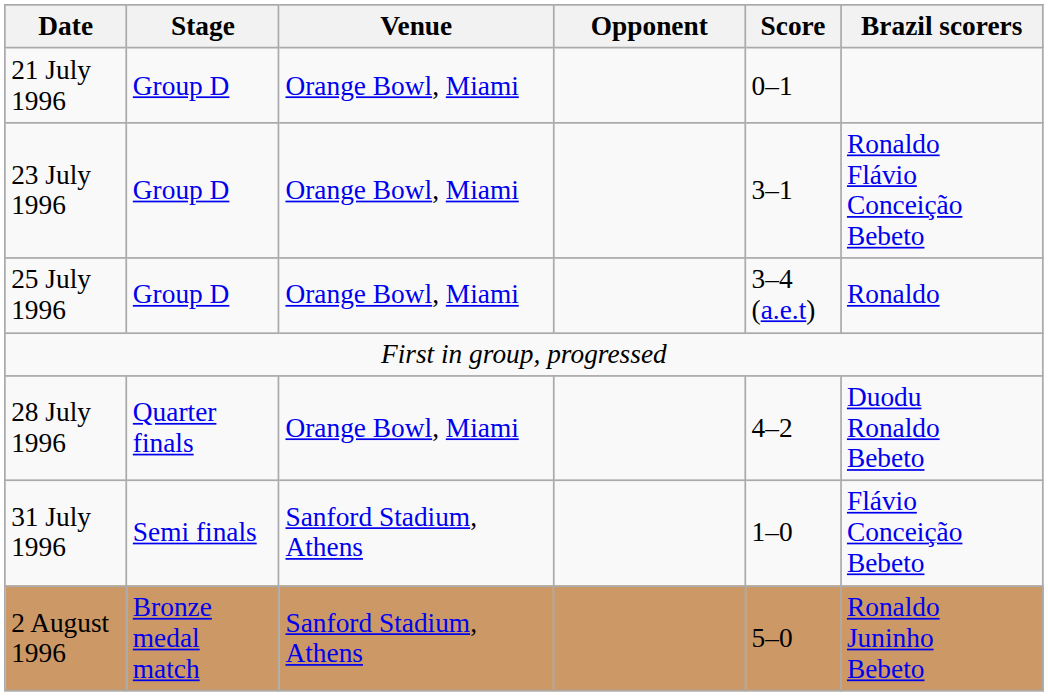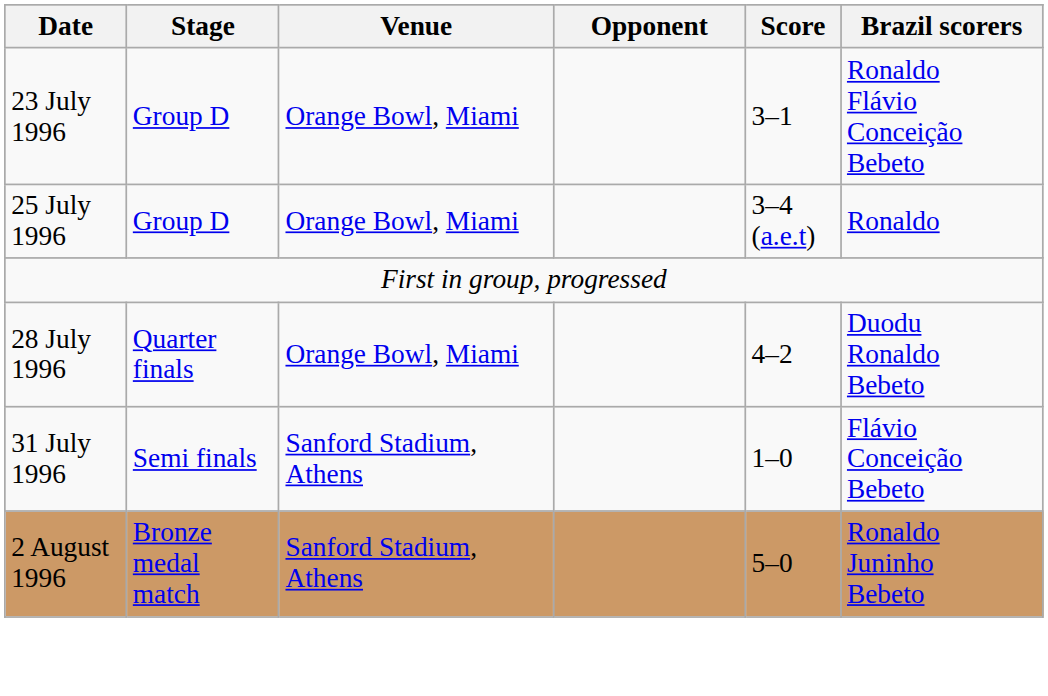- row: 21 July 1996 | Group D | Orange Bowl, Miami | 0–1
